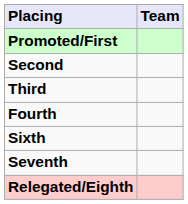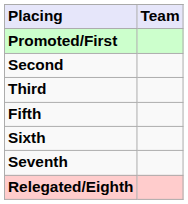- row: Fourth
+ row: Fifth
